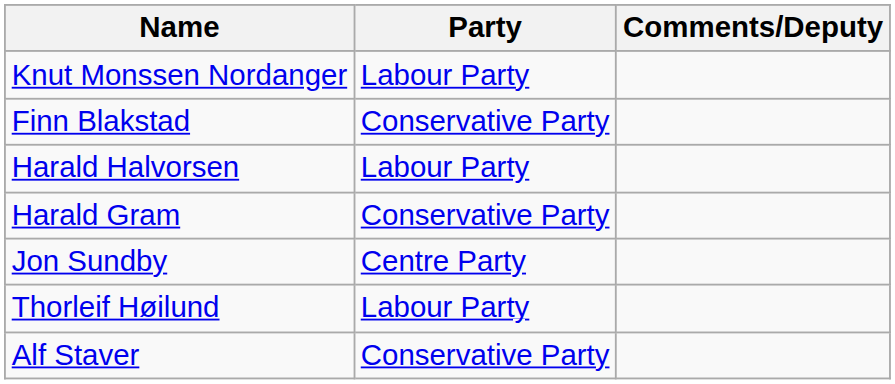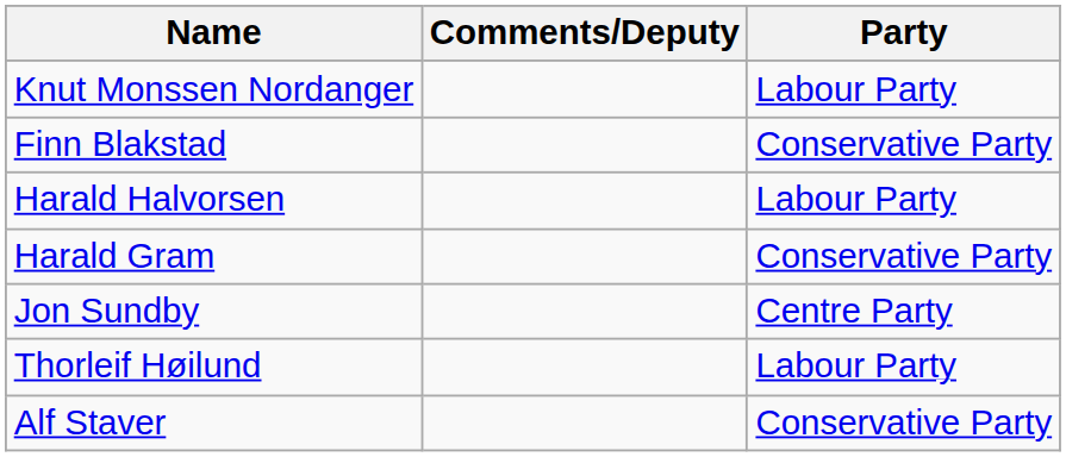columns swapped: Party <-> Comments/Deputy
